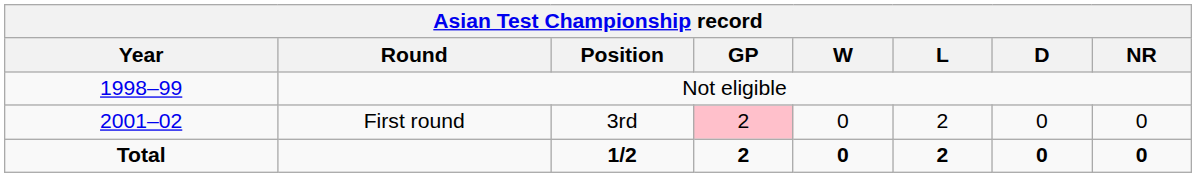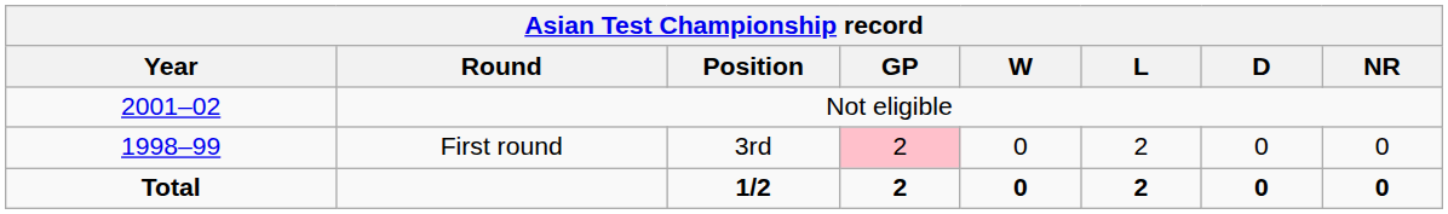Not eligible | Year: 1998–99 -> 2001–02
First round | Year: 2001–02 -> 1998–99
